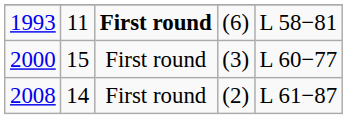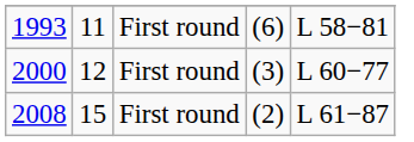1993 | column 3: bold -> normal
2000 | column 2: 15 -> 12
2008 | column 2: 14 -> 15
